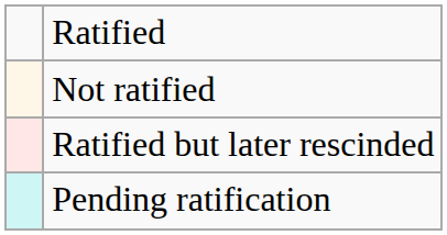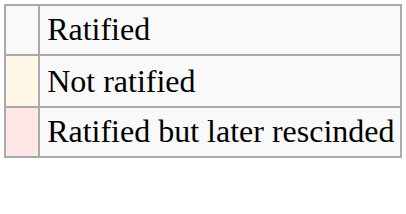- row: Pending ratification
